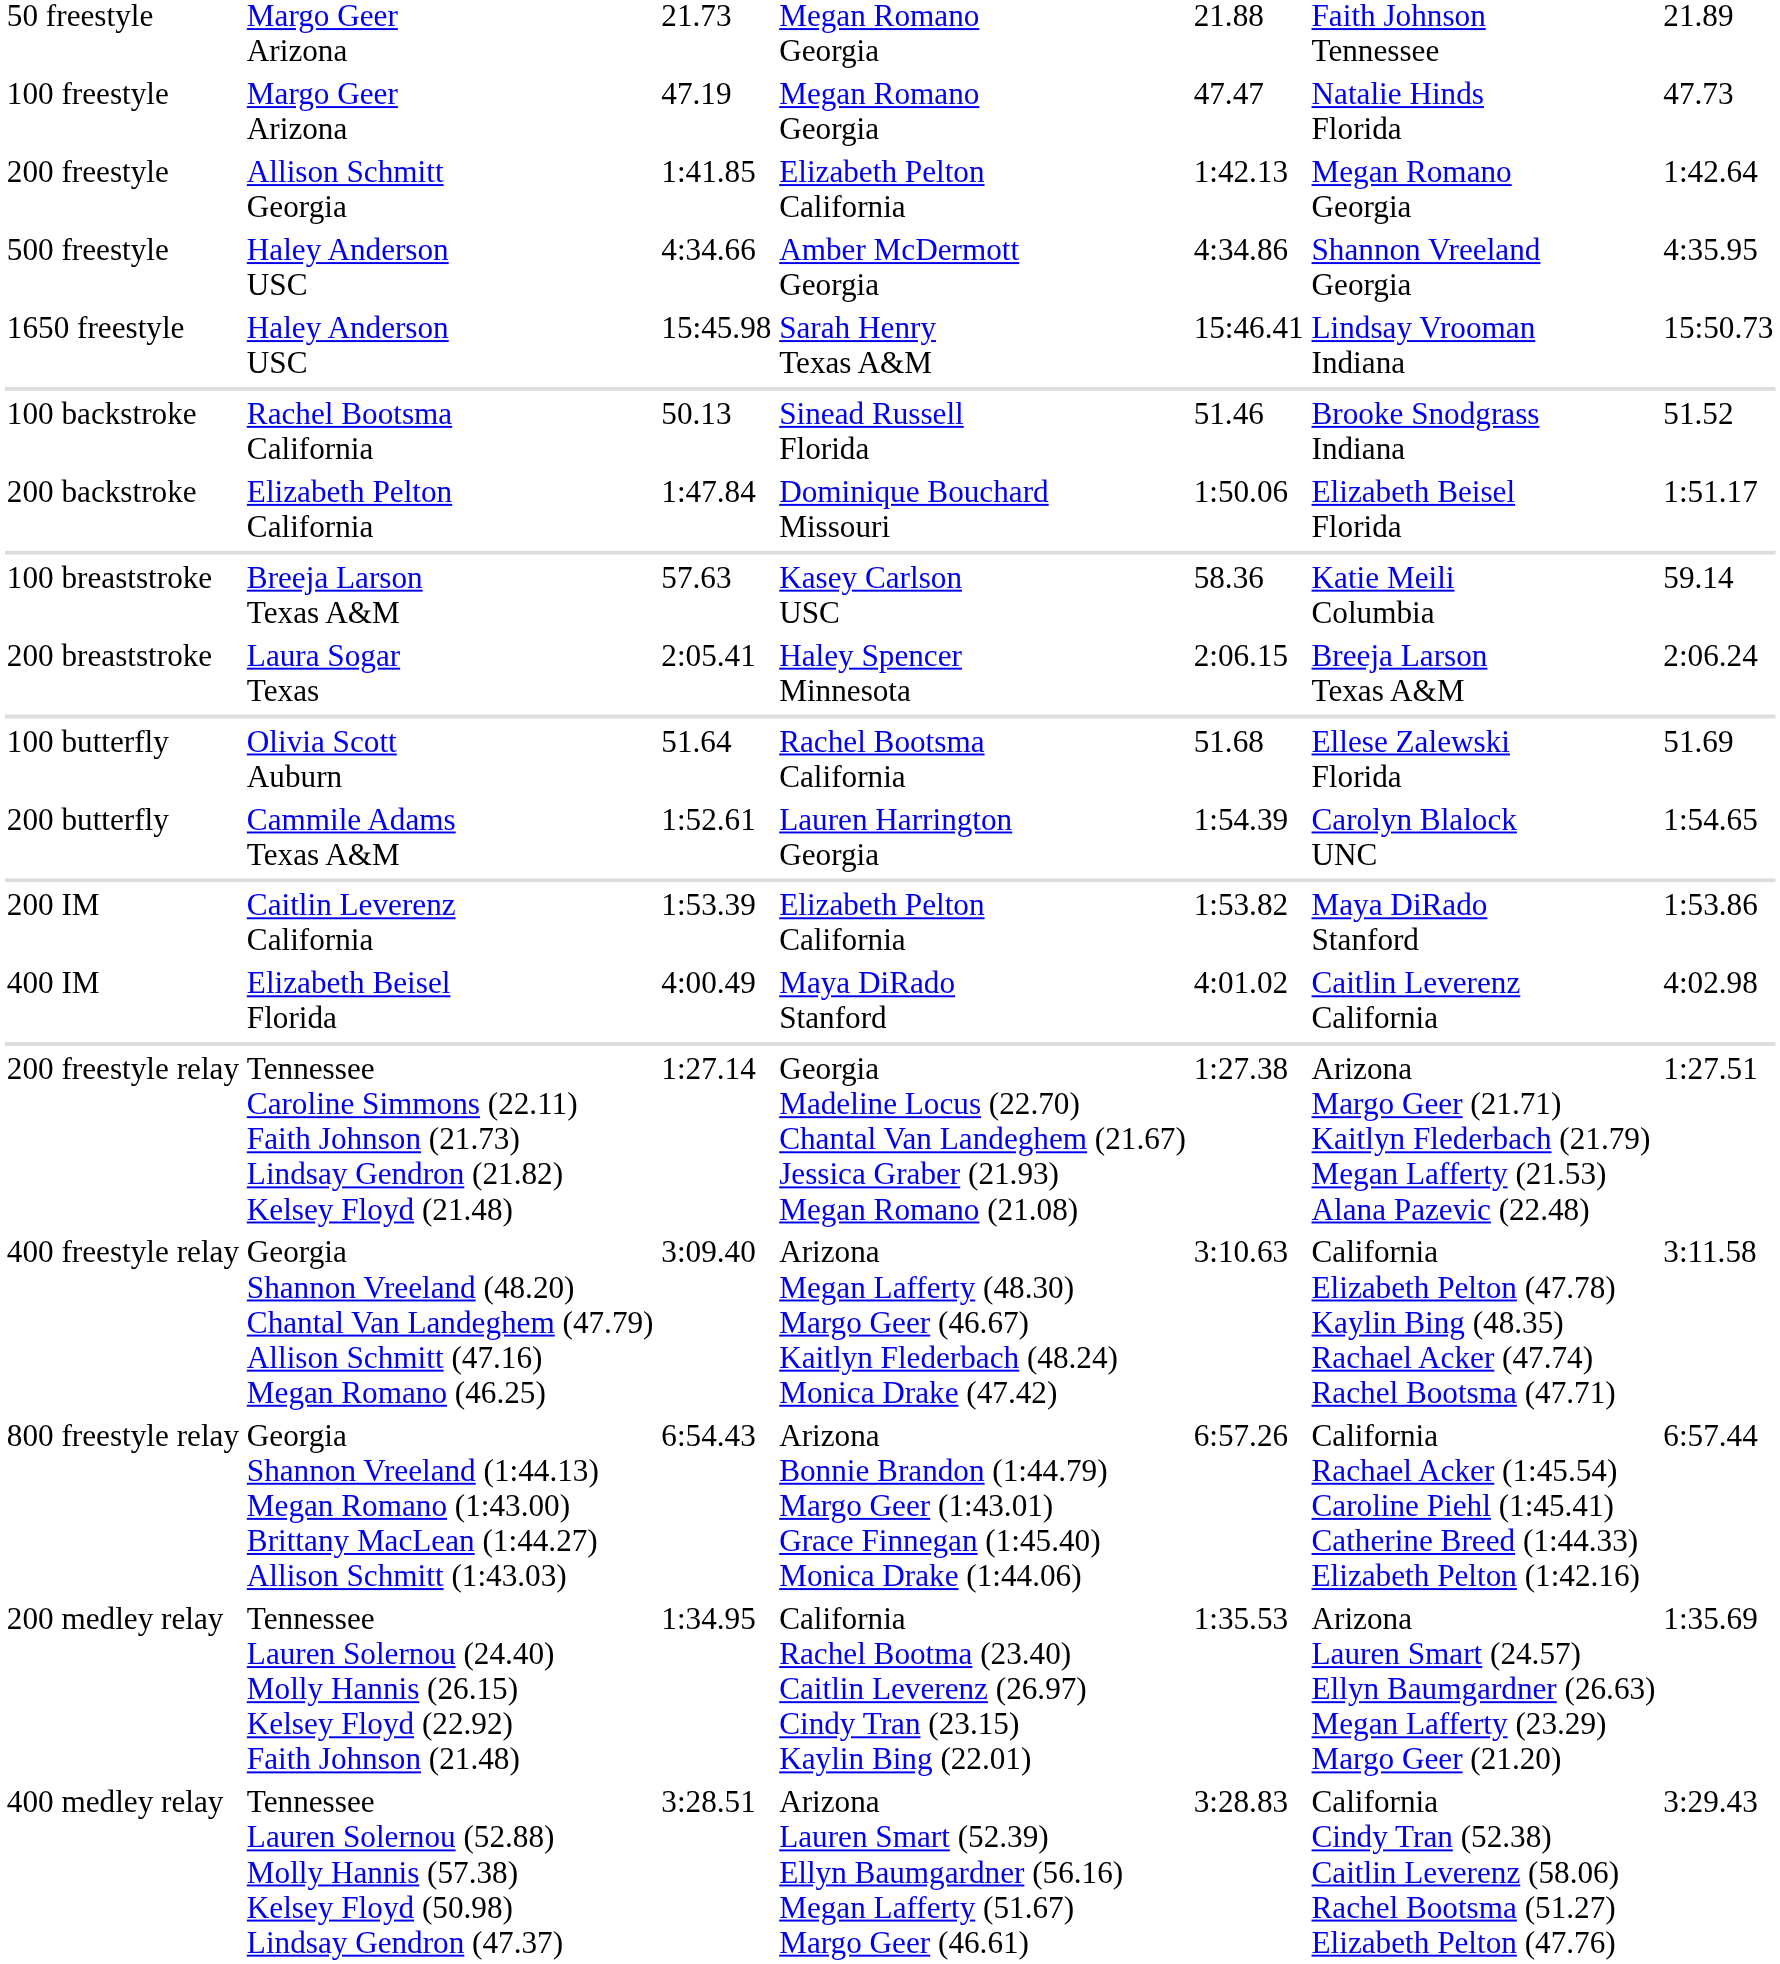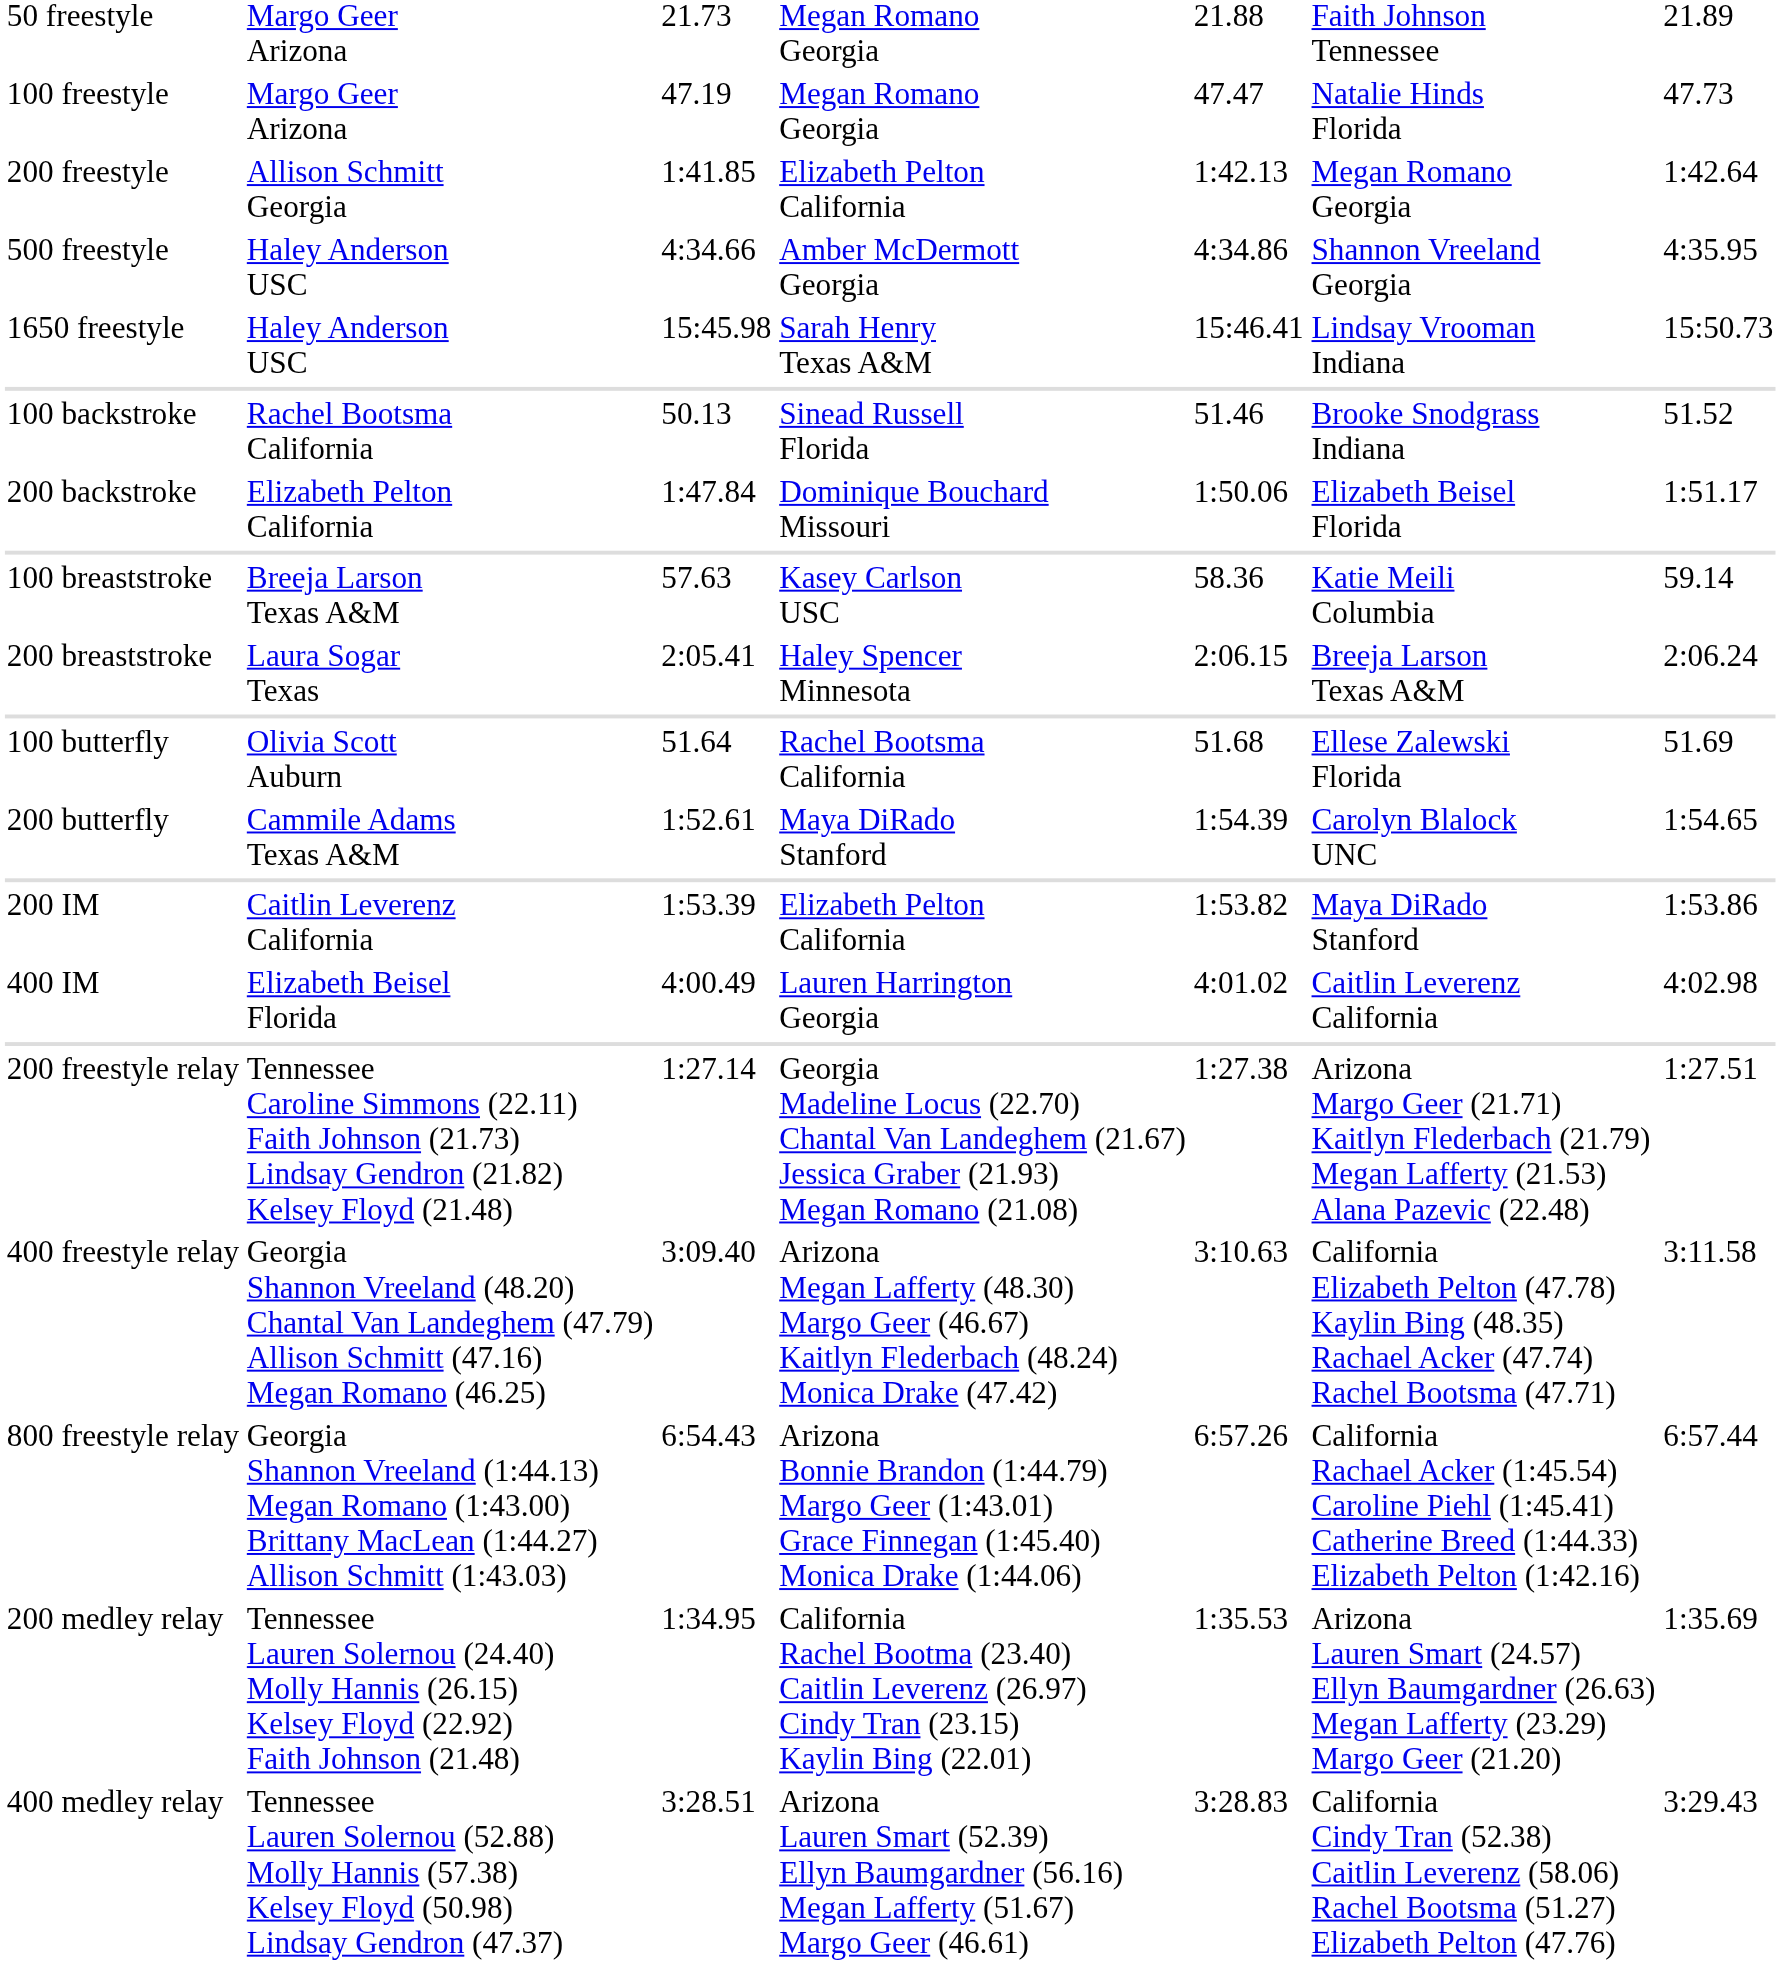200 butterfly | column 4: Lauren Harrington Georgia -> Maya DiRado Stanford
400 IM | column 4: Maya DiRado Stanford -> Lauren Harrington Georgia
